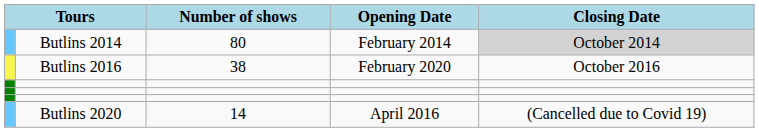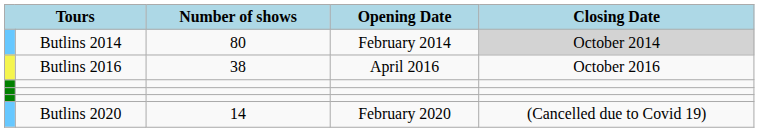Butlins 2016 | Opening Date: February 2020 -> April 2016
Butlins 2020 | Opening Date: April 2016 -> February 2020
